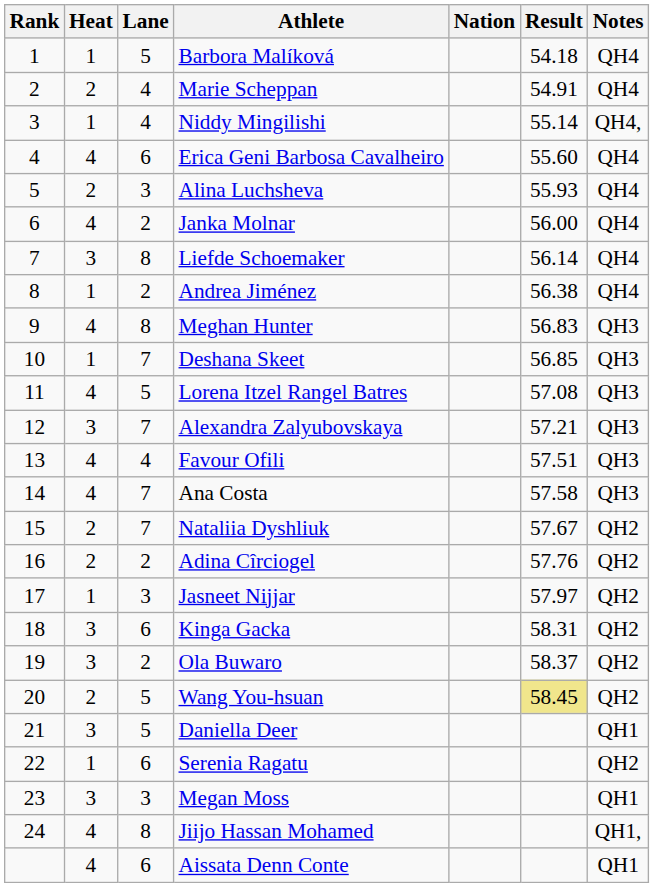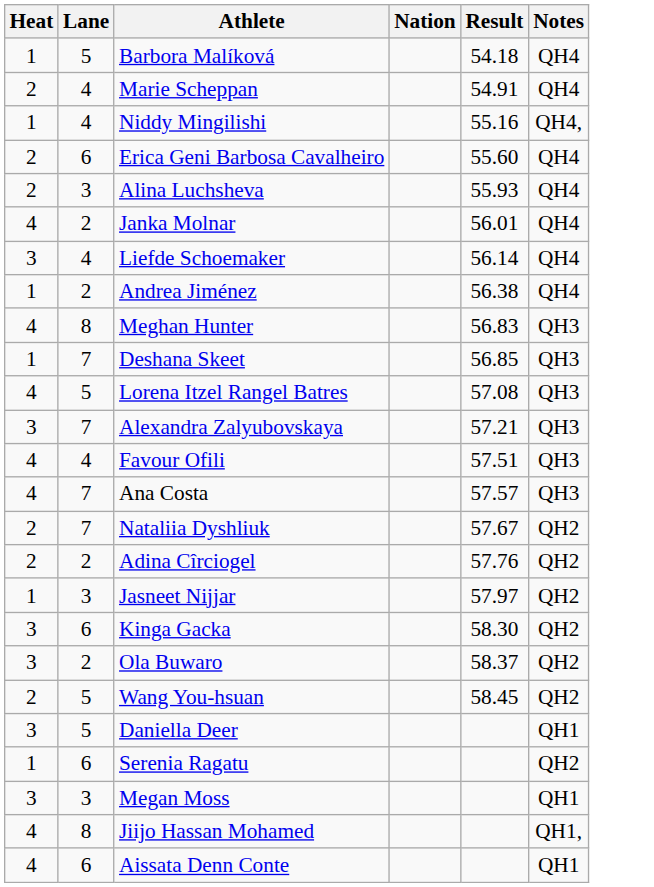- column: Rank | 1 | 2 | 3 | 4 | 5 | 6 | 7 | 8 | 9 | 10 | 11 | 12 | 13 | 14 | 15 | 16 | 17 | 18 | 19 | 20 | 21 | 22 | 23 | 24
Niddy Mingilishi | Result: 55.14 -> 55.16
Erica Geni Barbosa Cavalheiro | Heat: 4 -> 2
Janka Molnar | Result: 56.00 -> 56.01
Liefde Schoemaker | Lane: 8 -> 4
Ana Costa | Result: 57.58 -> 57.57
Kinga Gacka | Result: 58.31 -> 58.30
Wang You-hsuan | Result: khaki background -> no background
